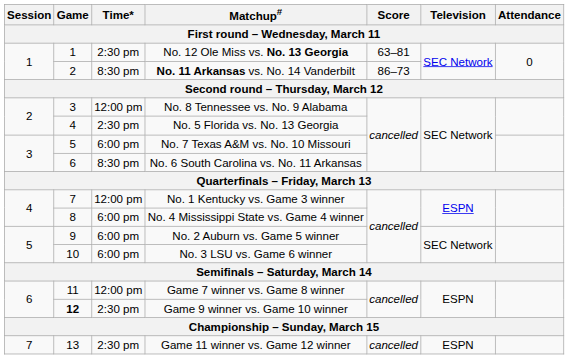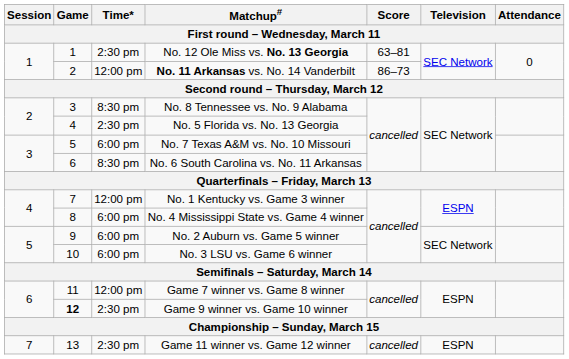No. 11 Arkansas vs. No. 14 Vanderbilt | Time*: 8:30 pm -> 12:00 pm
No. 8 Tennessee vs. No. 9 Alabama | Time*: 12:00 pm -> 8:30 pm
